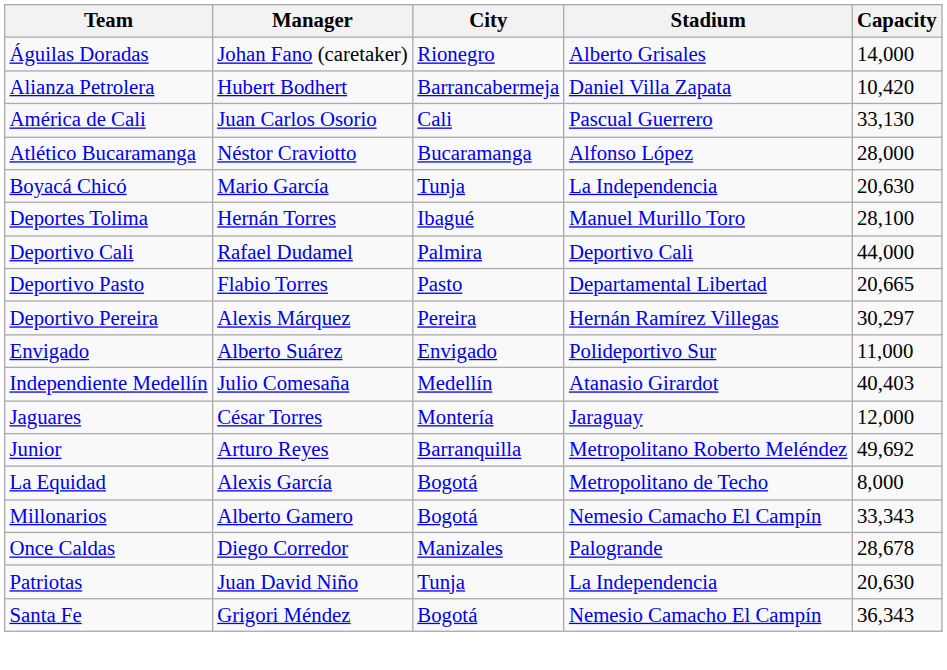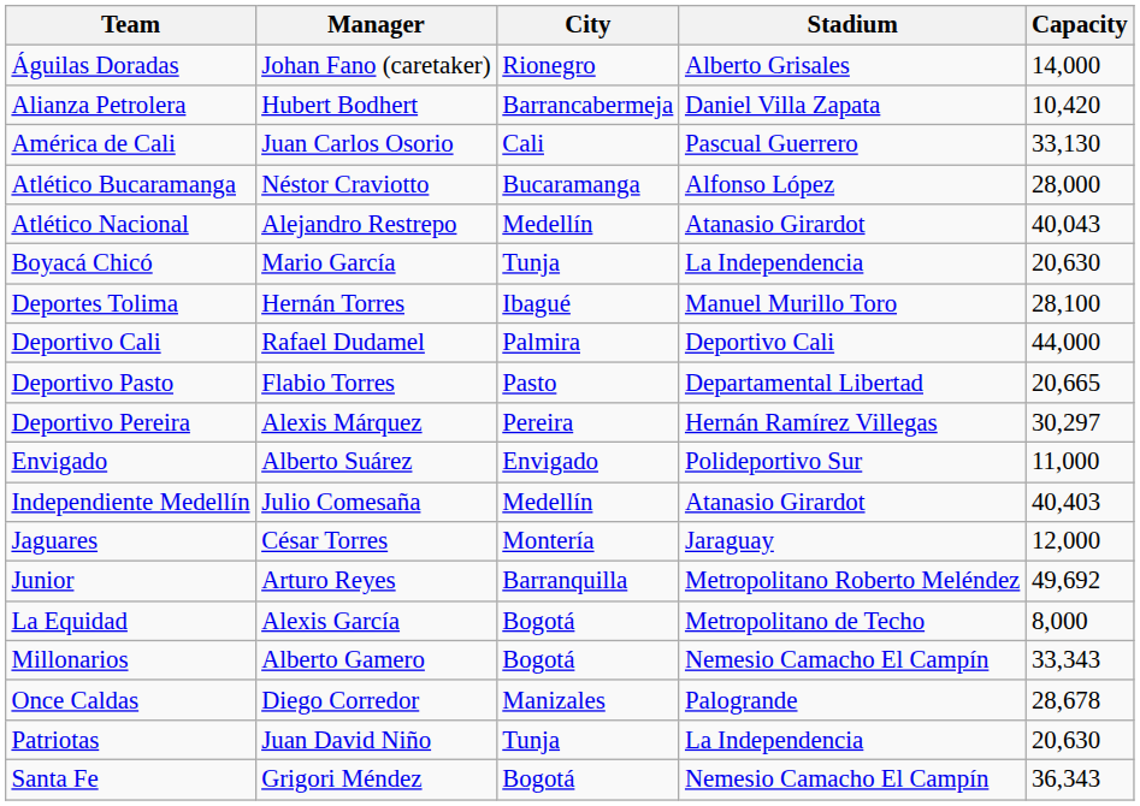+ row: Atlético Nacional | Alejandro Restrepo | Medellín | Atanasio Girardot | 40,043
